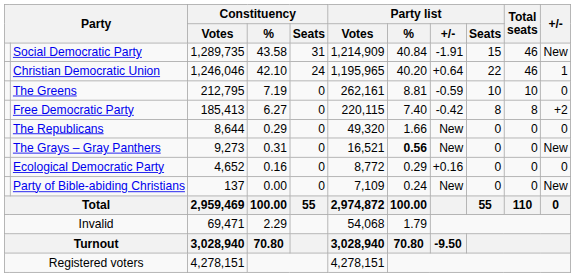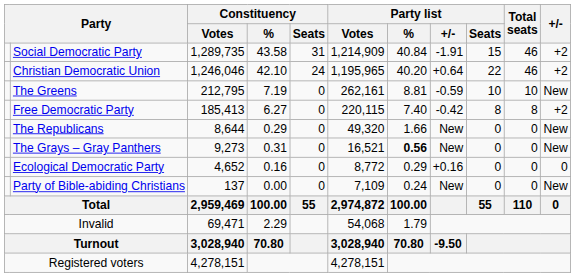Social Democratic Party | +/-: New -> +2
Christian Democratic Union | +/-: 1 -> +2
The Greens | +/-: 0 -> New
The Republicans | +/-: 0 -> New
